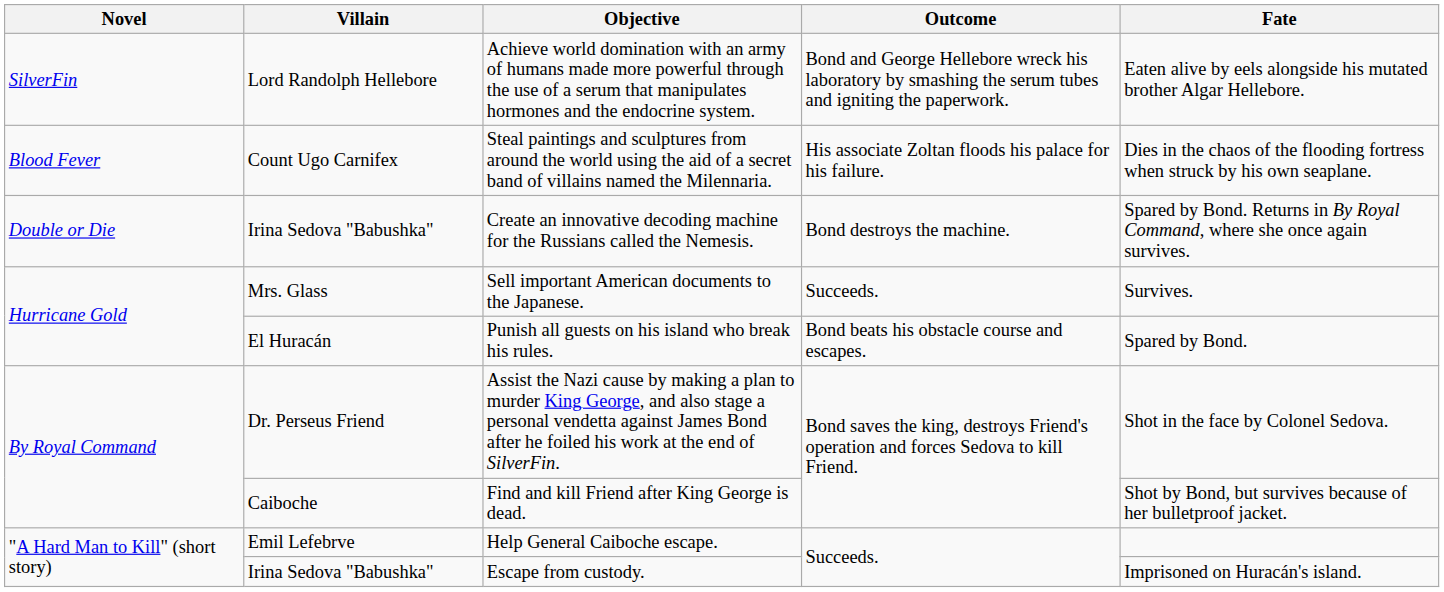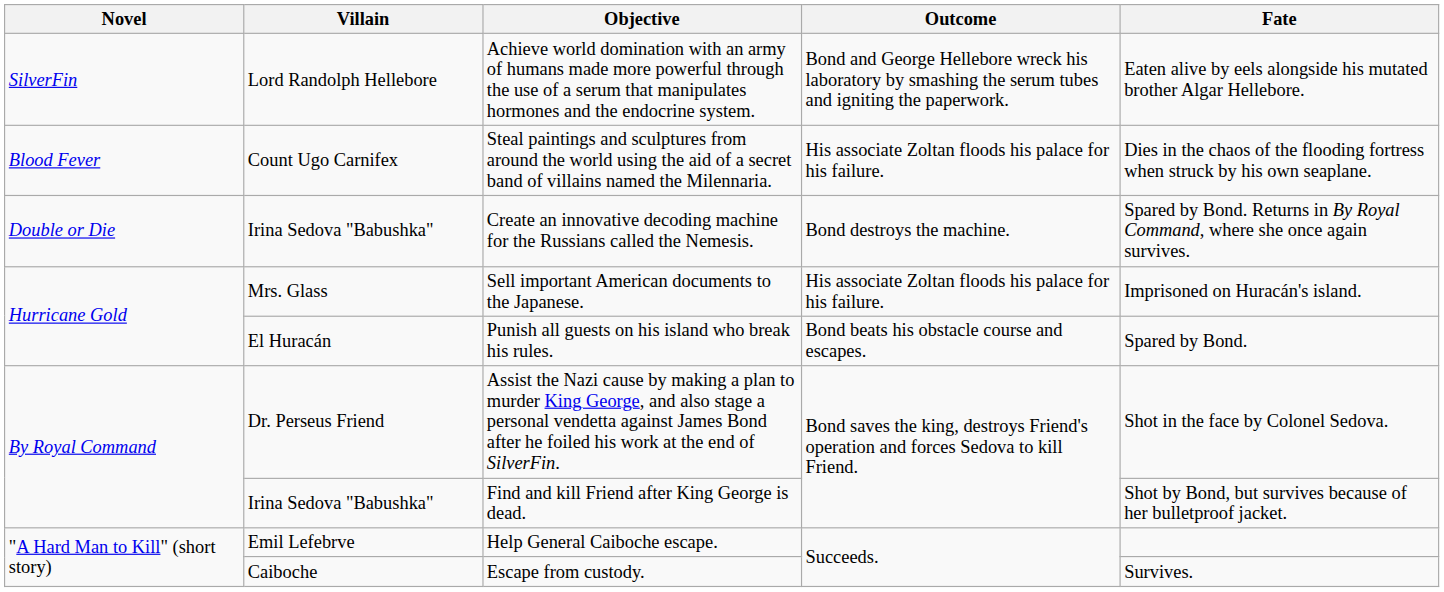Sell important American documents to the Japanese. | Outcome: Succeeds. -> His associate Zoltan floods his palace for his failure.
Sell important American documents to the Japanese. | Fate: Survives. -> Imprisoned on Huracán's island.
Find and kill Friend after King George is dead. | Villain: Caiboche -> Irina Sedova "Babushka"
Escape from custody. | Villain: Irina Sedova "Babushka" -> Caiboche
Escape from custody. | Fate: Imprisoned on Huracán's island. -> Survives.
